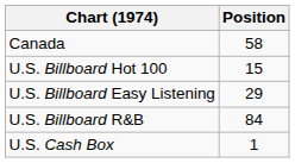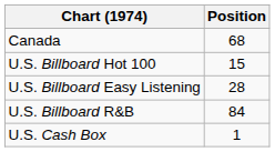Canada | Position: 58 -> 68
U.S. Billboard Easy Listening | Position: 29 -> 28
